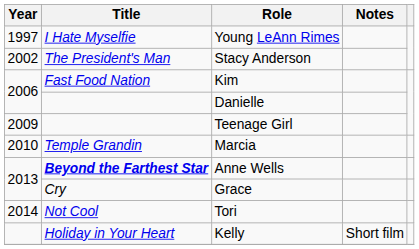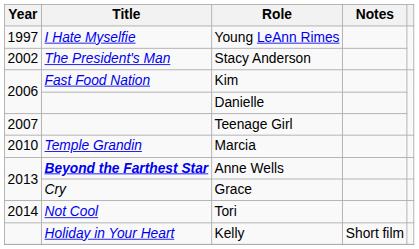Teenage Girl | Year: 2009 -> 2007
